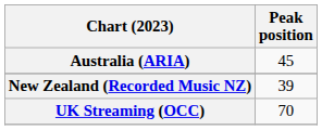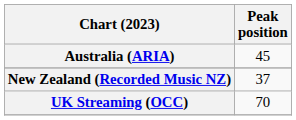New Zealand (Recorded Music NZ) | Peak position: 39 -> 37
